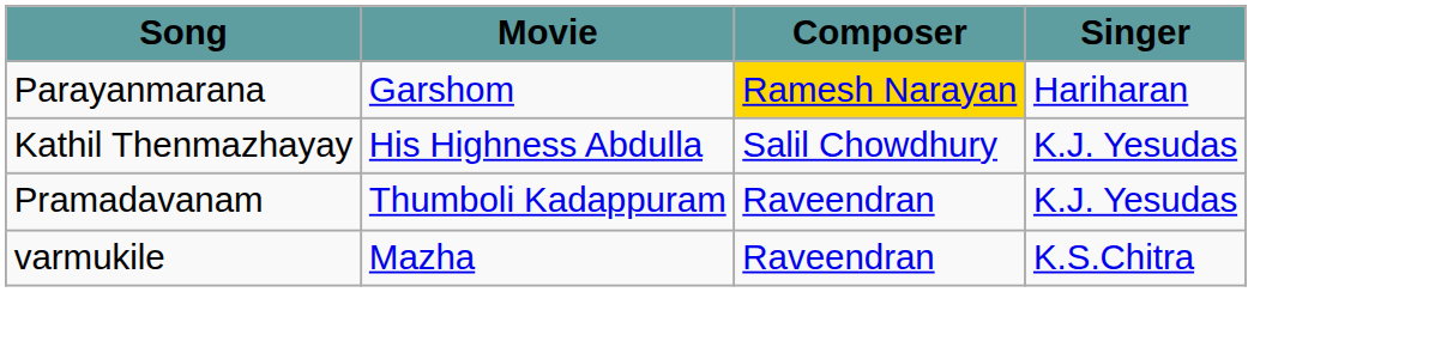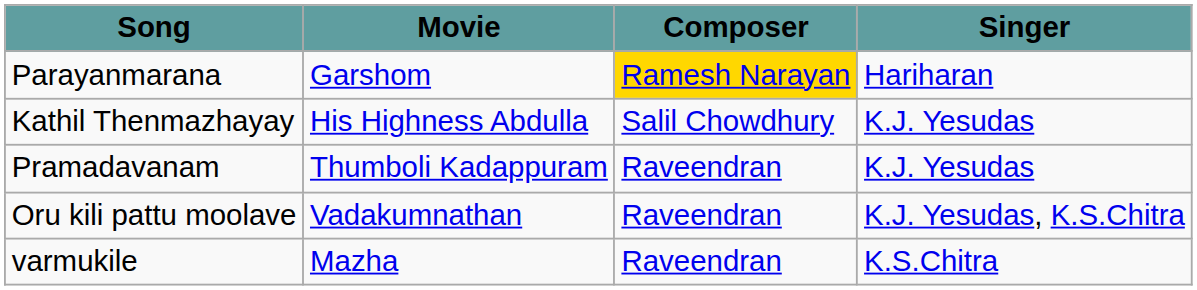+ row: Oru kili pattu moolave | Vadakumnathan | Raveendran | K.J. Yesudas, K.S.Chitra
